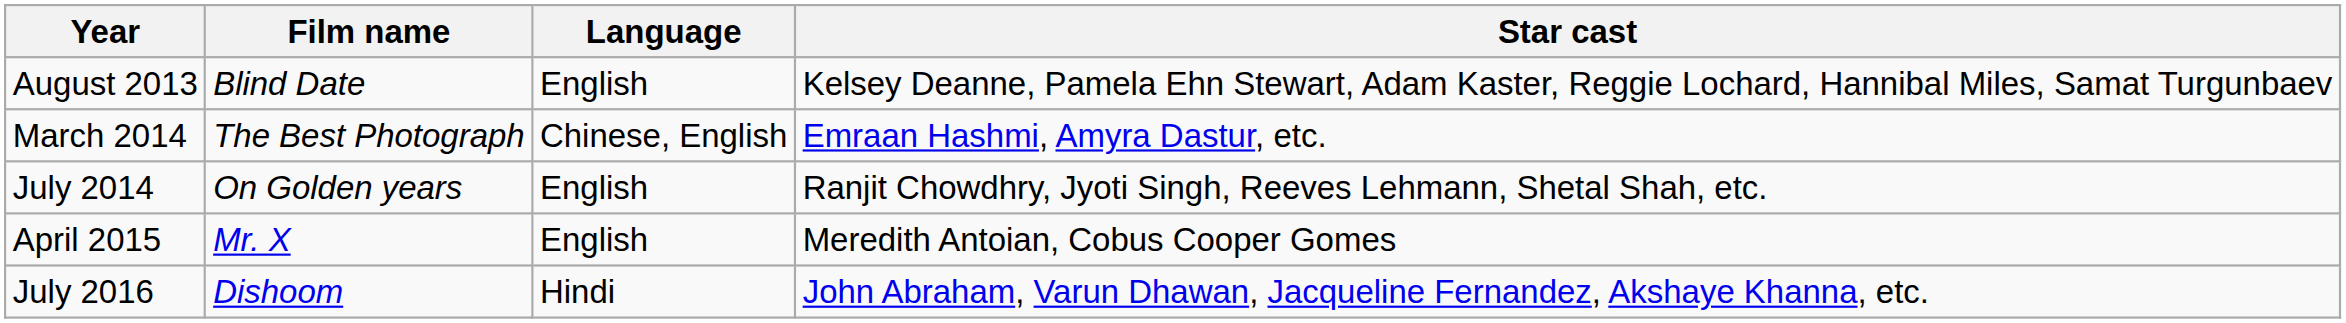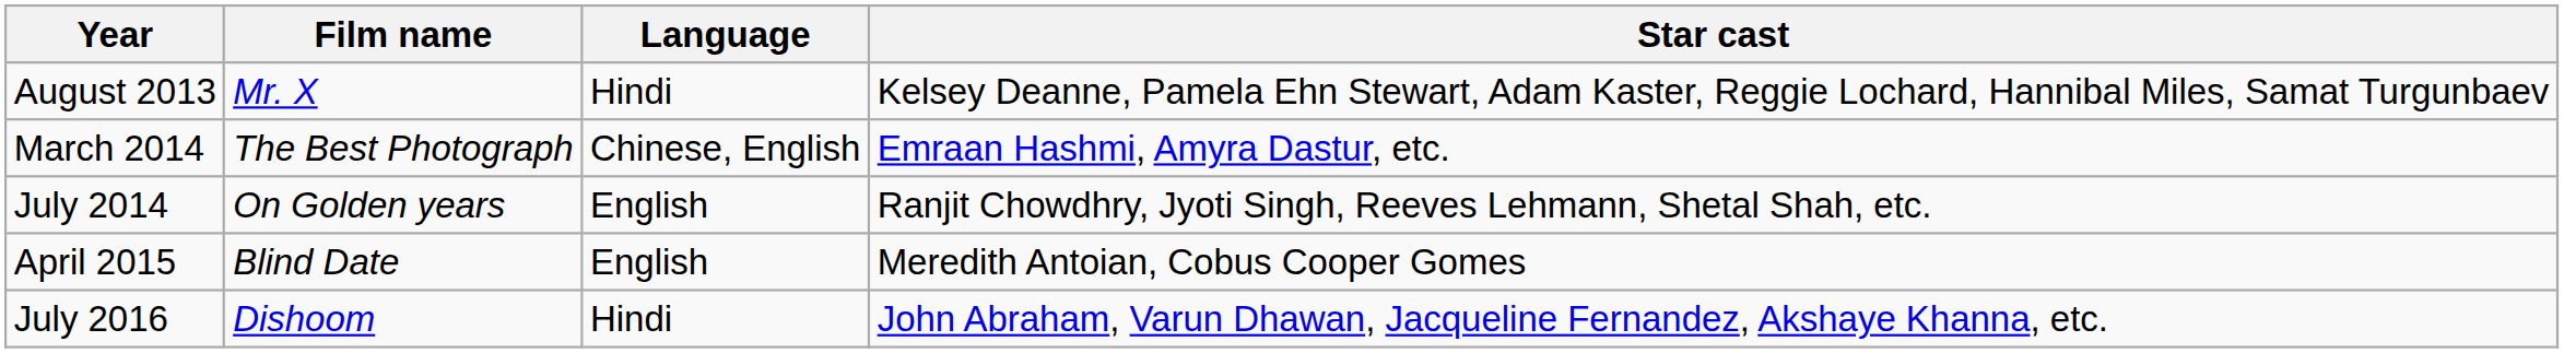August 2013 | Film name: Blind Date -> Mr. X
August 2013 | Language: English -> Hindi
April 2015 | Film name: Mr. X -> Blind Date
